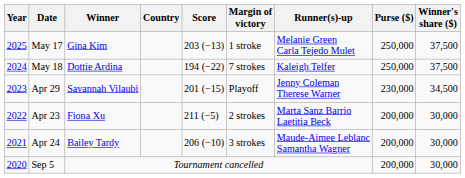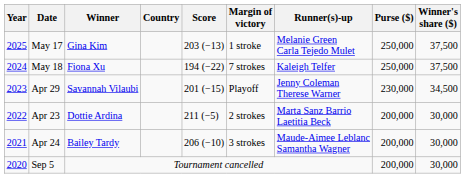May 18 | Winner: Dottie Ardina -> Fiona Xu
Apr 23 | Winner: Fiona Xu -> Dottie Ardina
